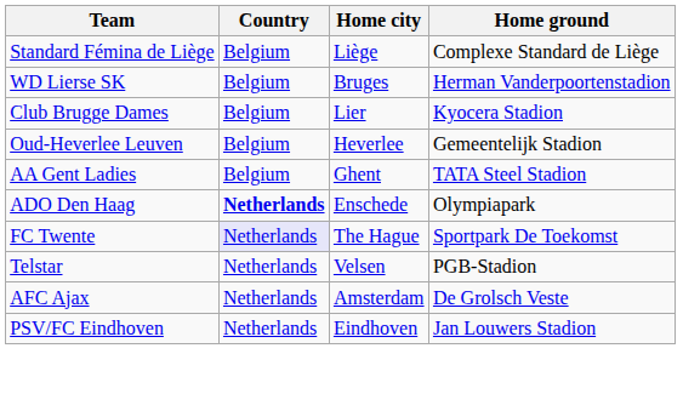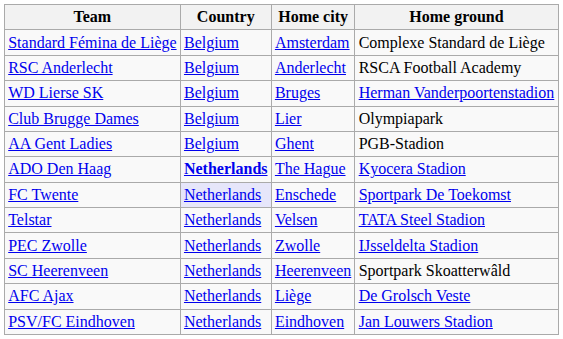Standard Fémina de Liège | Home city: Liège -> Amsterdam
+ row: RSC Anderlecht | Belgium | Anderlecht | RSCA Football Academy
Club Brugge Dames | Home ground: Kyocera Stadion -> Olympiapark
- row: Oud-Heverlee Leuven | Belgium | Heverlee | Gemeentelijk Stadion
AA Gent Ladies | Home ground: TATA Steel Stadion -> PGB-Stadion
ADO Den Haag | Home city: Enschede -> The Hague
ADO Den Haag | Home ground: Olympiapark -> Kyocera Stadion
FC Twente | Home city: The Hague -> Enschede
Telstar | Home ground: PGB-Stadion -> TATA Steel Stadion
+ row: PEC Zwolle | Netherlands | Zwolle | IJsseldelta Stadion
+ row: SC Heerenveen | Netherlands | Heerenveen | Sportpark Skoatterwâld
AFC Ajax | Home city: Amsterdam -> Liège
